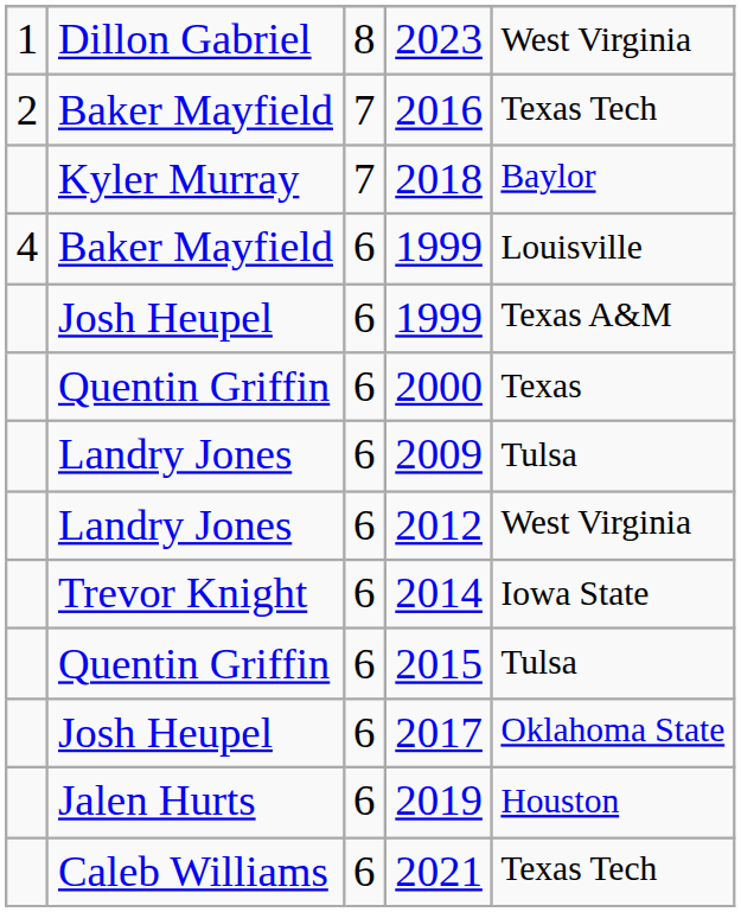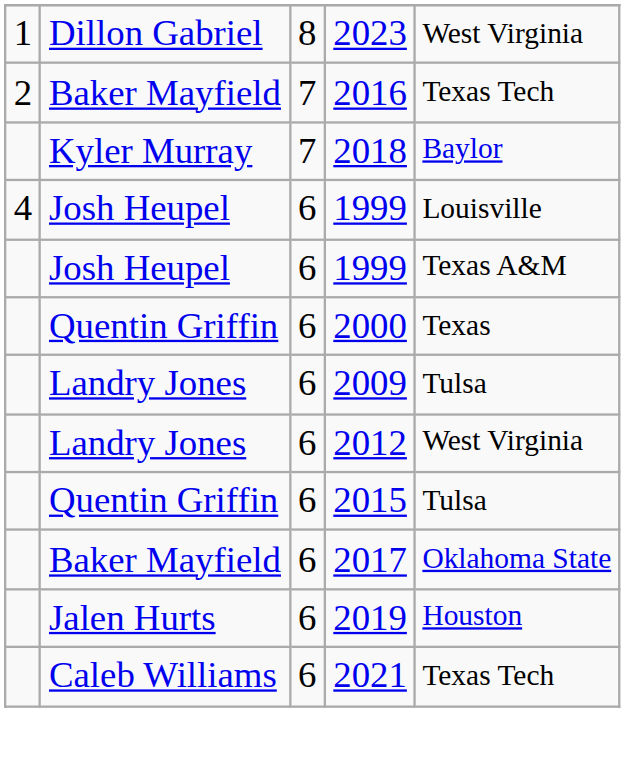4 / 1999 | column 2: Baker Mayfield -> Josh Heupel
- row: Trevor Knight | 6 | 2014 | Iowa State
2017 | column 2: Josh Heupel -> Baker Mayfield
